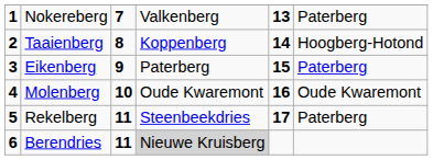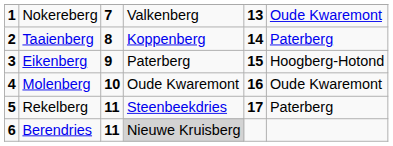Nokereberg | column 6: Paterberg -> Oude Kwaremont
Taaienberg | column 6: Hoogberg-Hotond -> Paterberg
Eikenberg | column 6: Paterberg -> Hoogberg-Hotond
